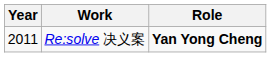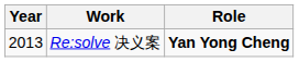Re:solve 决义案 | Year: 2011 -> 2013
